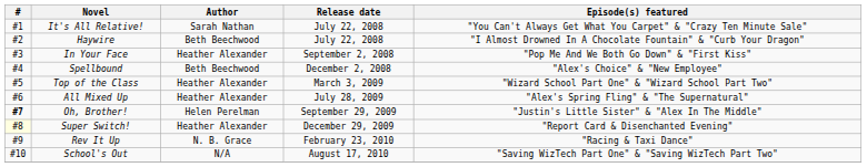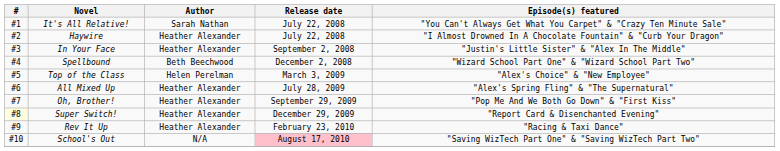Haywire | Author: Beth Beechwood -> Heather Alexander
In Your Face | Episode(s) featured: "Pop Me And We Both Go Down" & "First Kiss" -> "Justin's Little Sister" & "Alex In The Middle"
Spellbound | Episode(s) featured: "Alex's Choice" & "New Employee" -> "Wizard School Part One" & "Wizard School Part Two"
Top of the Class | Author: Heather Alexander -> Helen Perelman
Top of the Class | Episode(s) featured: "Wizard School Part One" & "Wizard School Part Two" -> "Alex's Choice" & "New Employee"
Oh, Brother! | #: bold -> normal
Oh, Brother! | Author: Helen Perelman -> Heather Alexander
Oh, Brother! | Episode(s) featured: "Justin's Little Sister" & "Alex In The Middle" -> "Pop Me And We Both Go Down" & "First Kiss"
Rev It Up | Author: N. B. Grace -> Heather Alexander
School's Out | Release date: no background -> pink background
